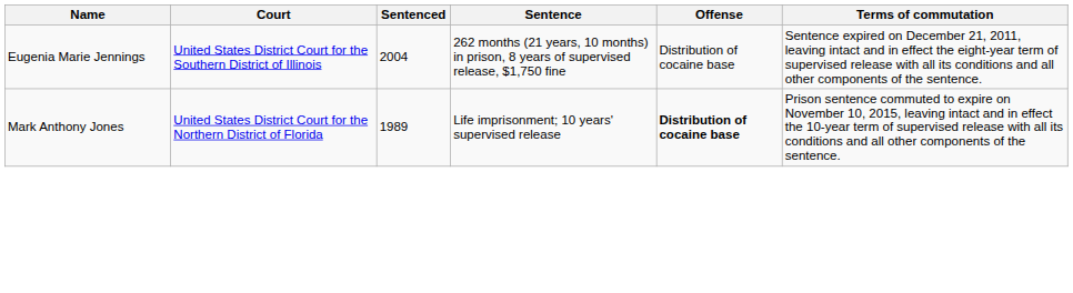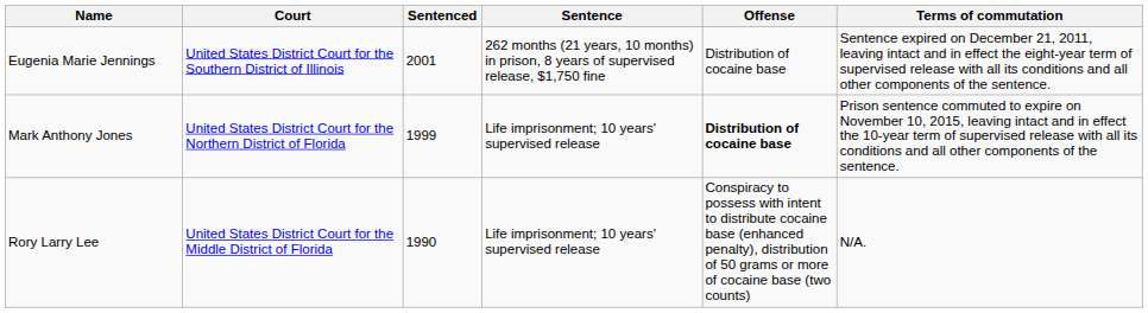Eugenia Marie Jennings | Sentenced: 2004 -> 2001
Mark Anthony Jones | Sentenced: 1989 -> 1999
+ row: Rory Larry Lee | United States District Court for the Middle District of Florida | 1990 | Life imprisonment; 10 years' supervised release | Conspiracy to possess with intent to distribute cocaine base (enhanced penalty), distribution of 50 grams or more of cocaine base (two counts) | N/A.
